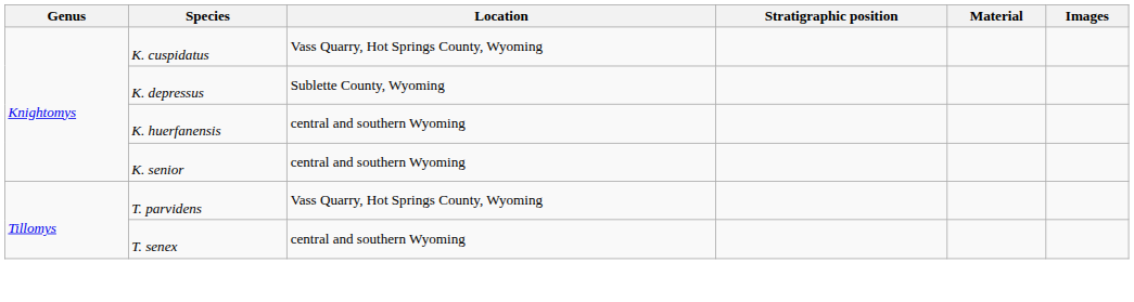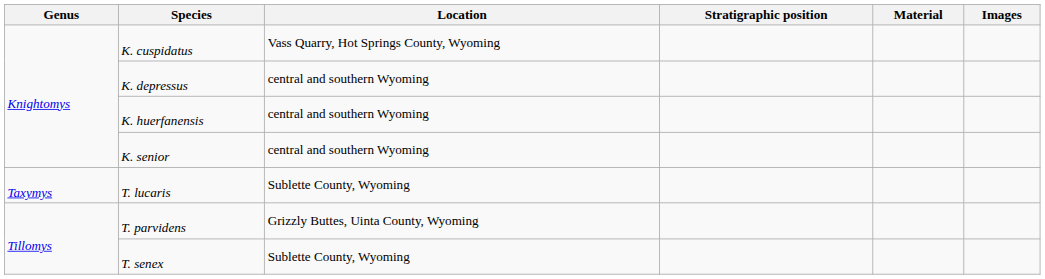K. depressus | Location: Sublette County, Wyoming -> central and southern Wyoming
+ row: Taxymys | T. lucaris | Sublette County, Wyoming
T. parvidens | Location: Vass Quarry, Hot Springs County, Wyoming -> Grizzly Buttes, Uinta County, Wyoming
T. senex | Location: central and southern Wyoming -> Sublette County, Wyoming
